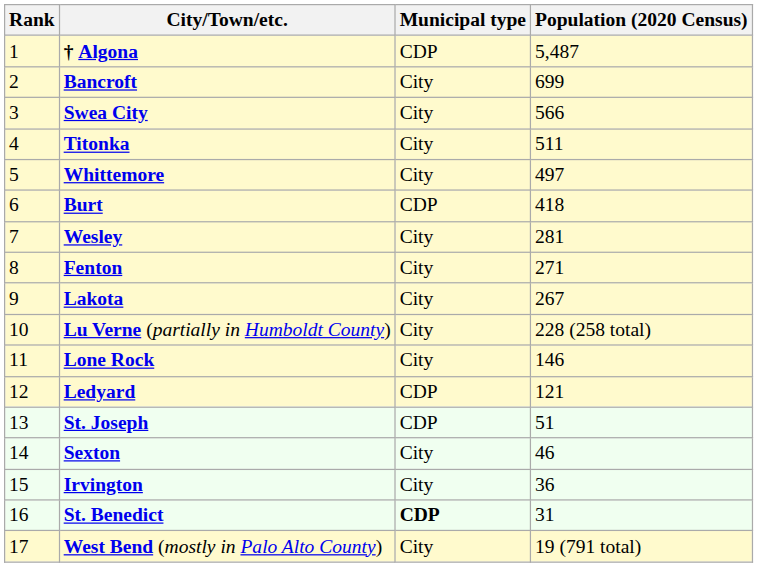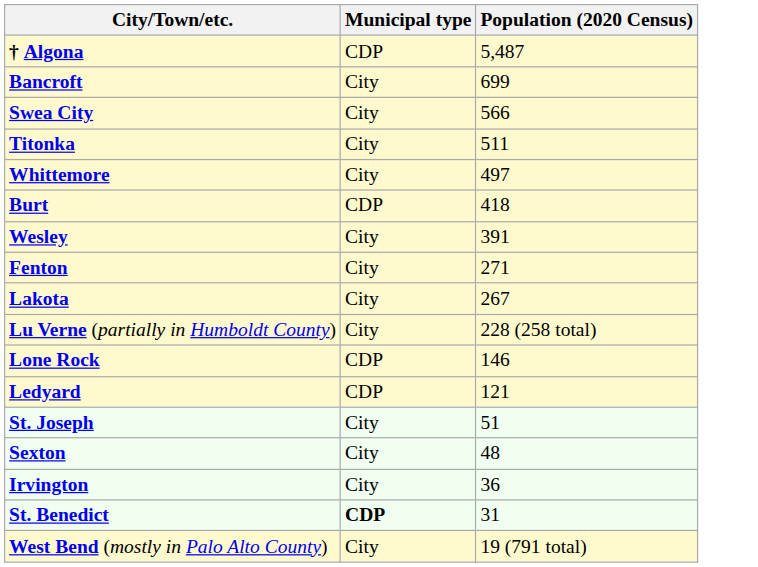- column: Rank | 1 | 2 | 3 | 4 | 5 | 6 | 7 | 8 | 9 | 10 | 11 | 12 | 13 | 14 | 15 | 16 | 17
Wesley | Population (2020 Census): 281 -> 391
Lone Rock | Municipal type: City -> CDP
St. Joseph | Municipal type: CDP -> City
Sexton | Population (2020 Census): 46 -> 48
